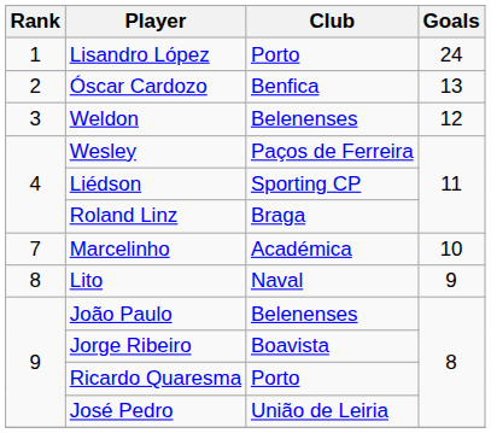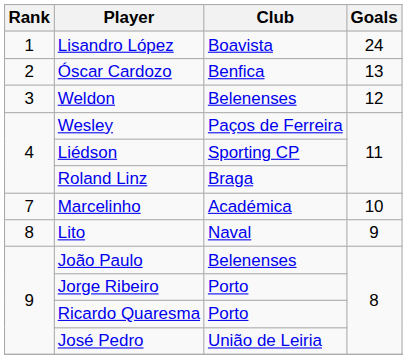Lisandro López | Club: Porto -> Boavista
Jorge Ribeiro | Club: Boavista -> Porto
